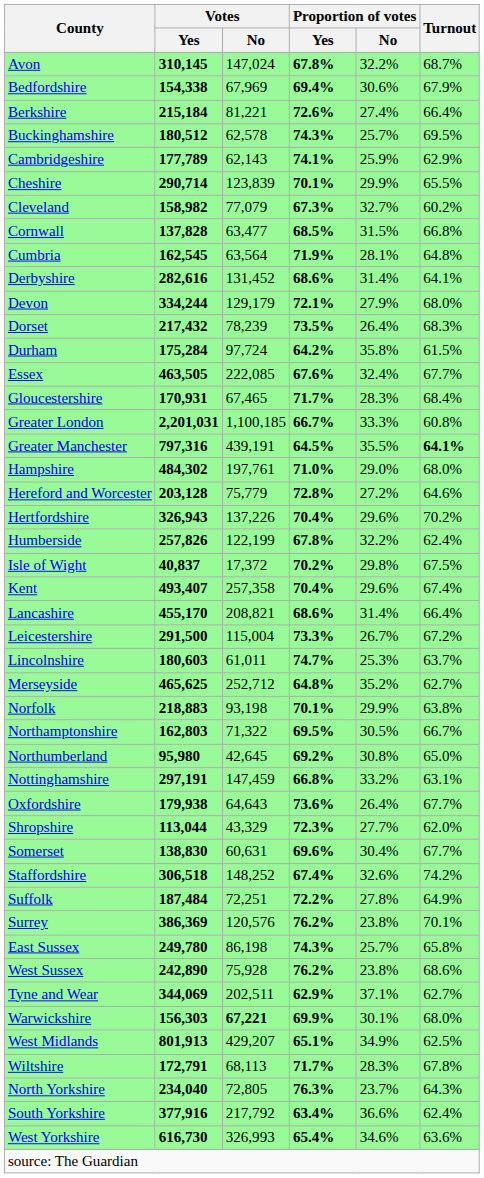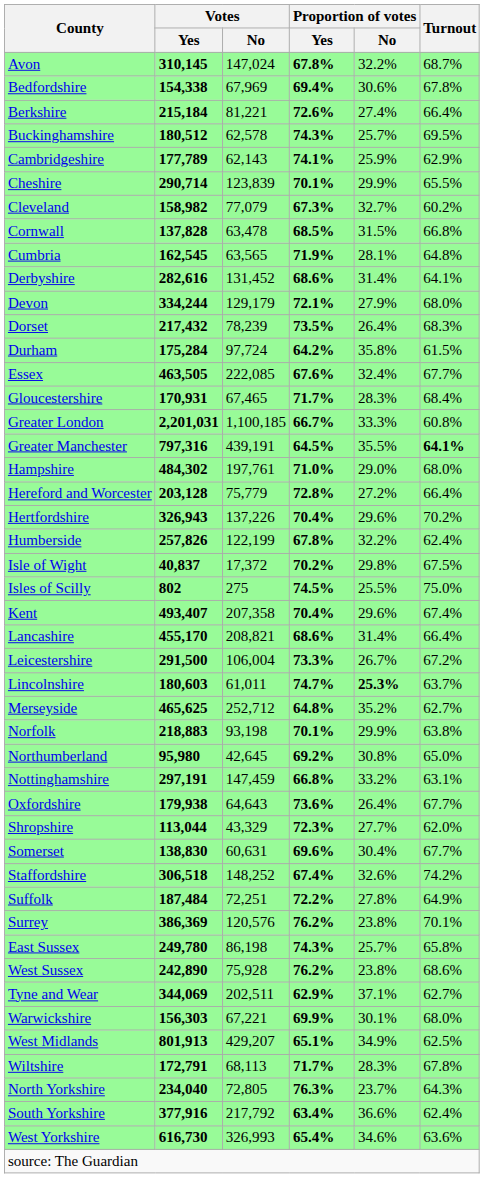Bedfordshire | Turnout: 67.9% -> 67.8%
Cornwall | Votes / No: 63,477 -> 63,478
Cumbria | Votes / No: 63,564 -> 63,565
Hereford and Worcester | Turnout: 64.6% -> 66.4%
+ row: Isles of Scilly | 802 | 275 | 74.5% | 25.5% | 75.0%
Kent | Votes / No: 257,358 -> 207,358
Leicestershire | Votes / No: 115,004 -> 106,004
Lincolnshire | Proportion of votes / No: normal -> bold
- row: Northamptonshire | 162,803 | 71,322 | 69.5% | 30.5% | 66.7%
Warwickshire | Votes / No: bold -> normal
